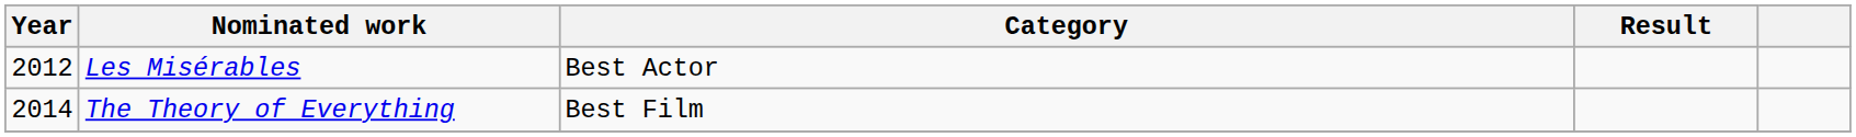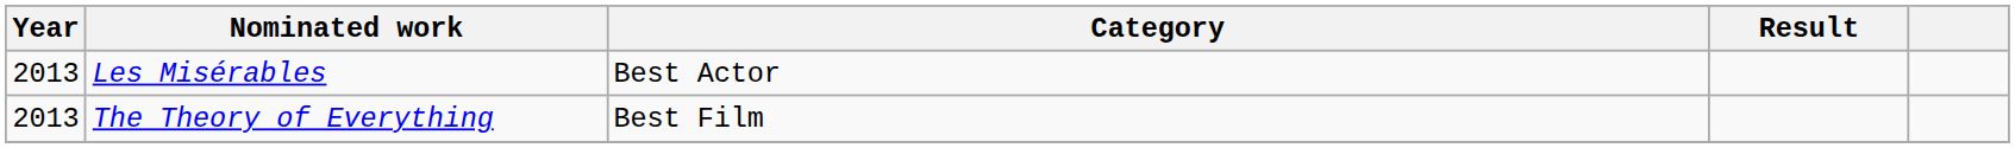Les Misérables | Year: 2012 -> 2013
The Theory of Everything | Year: 2014 -> 2013
